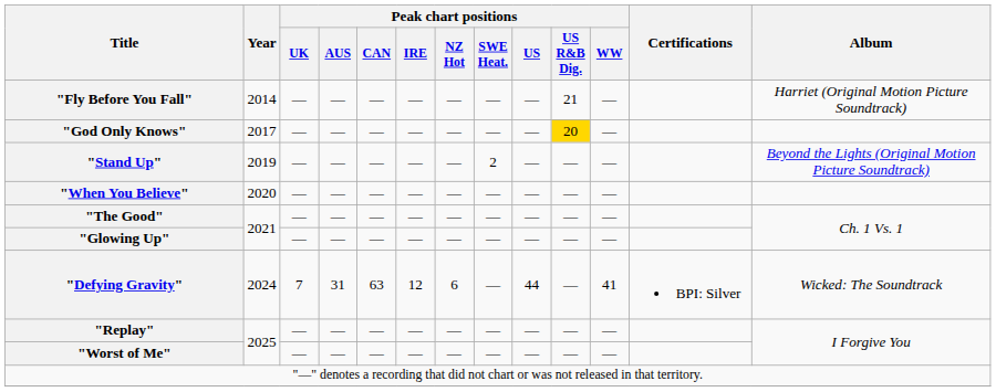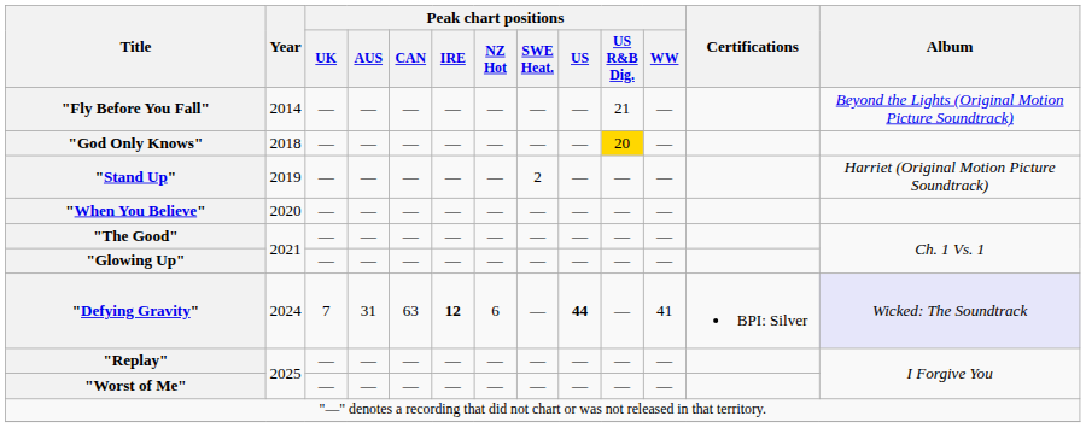"Fly Before You Fall" | Album: Harriet (Original Motion Picture Soundtrack) -> Beyond the Lights (Original Motion Picture Soundtrack)
"God Only Knows" | Year: 2017 -> 2018
"Stand Up" | Album: Beyond the Lights (Original Motion Picture Soundtrack) -> Harriet (Original Motion Picture Soundtrack)
"Defying Gravity" | Peak chart positions / IRE: normal -> bold
"Defying Gravity" | Peak chart positions / US: normal -> bold
"Defying Gravity" | Album: no background -> lavender background
